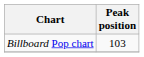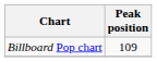Billboard Pop chart | Peak position: 103 -> 109
